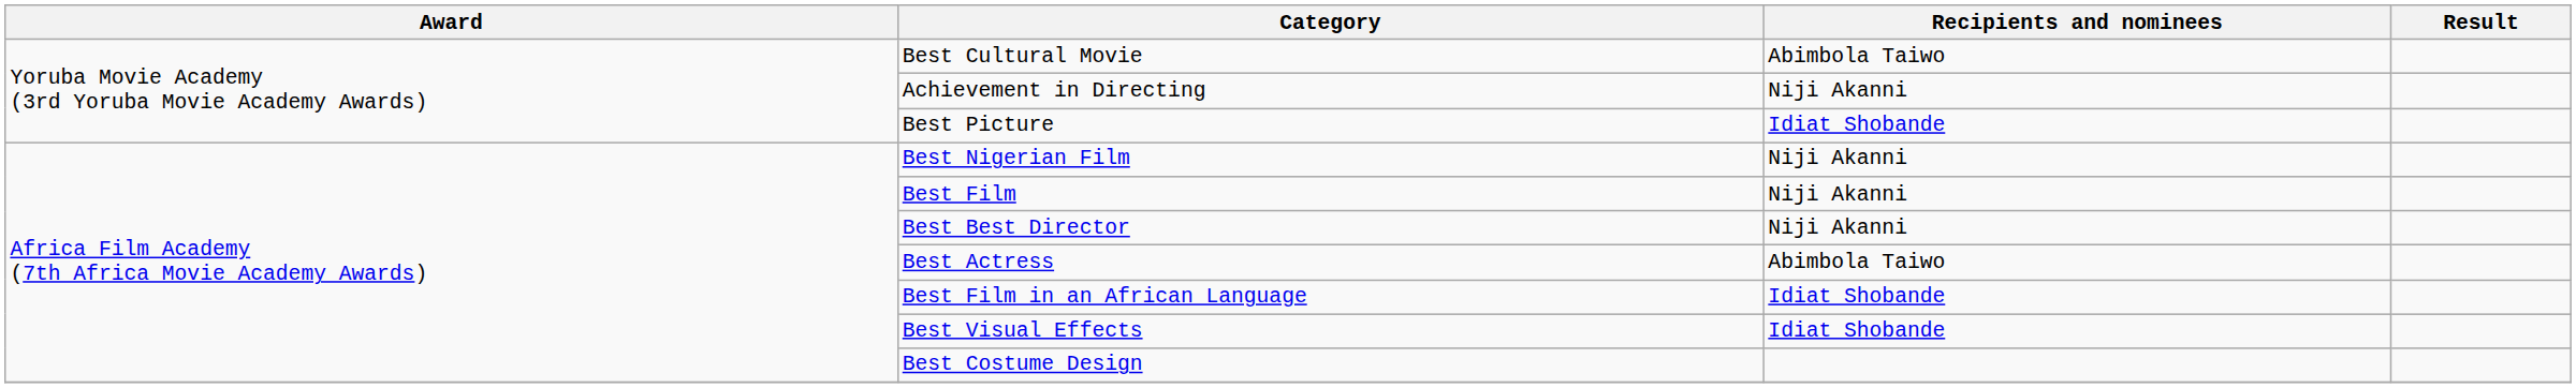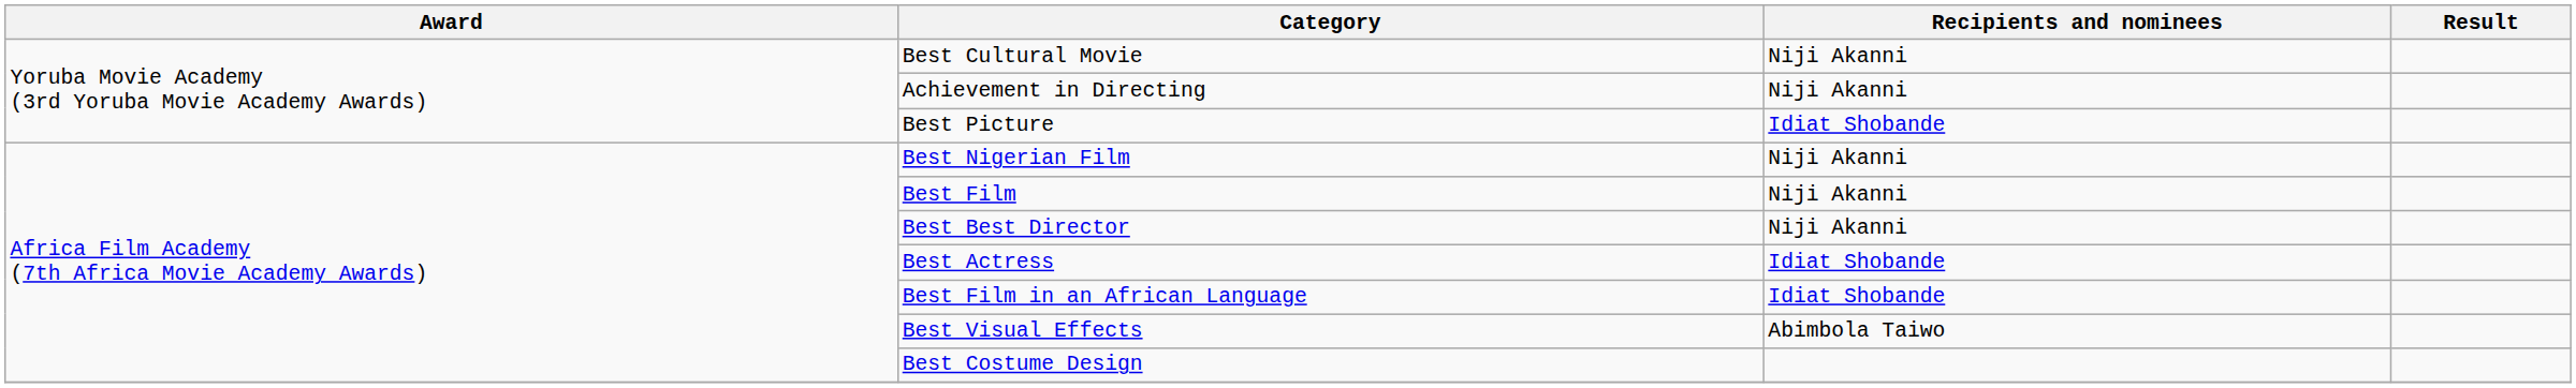Best Cultural Movie | Recipients and nominees: Abimbola Taiwo -> Niji Akanni
Best Actress | Recipients and nominees: Abimbola Taiwo -> Idiat Shobande
Best Visual Effects | Recipients and nominees: Idiat Shobande -> Abimbola Taiwo
